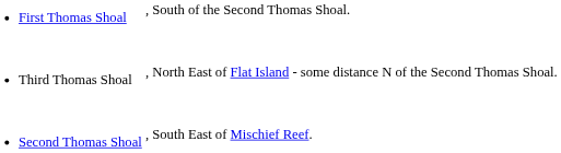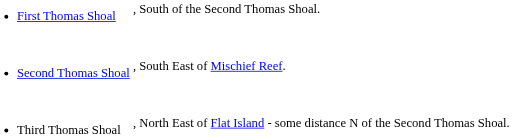rows swapped: Second Thomas Shoal <-> Third Thomas Shoal
